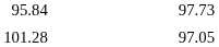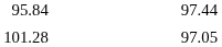95.84 | column 3: 97.73 -> 97.44
